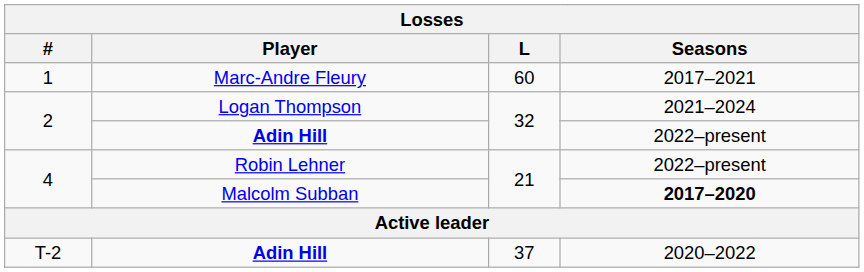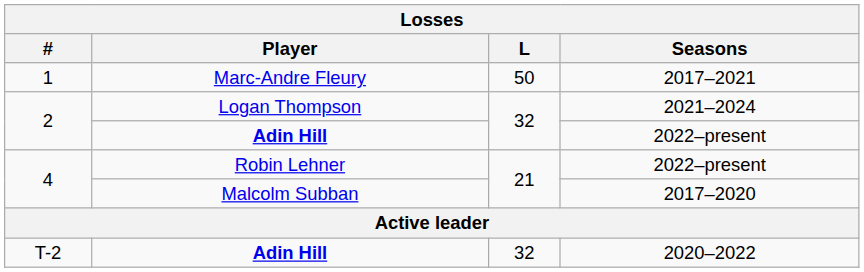Marc-Andre Fleury | L: 60 -> 50
Malcolm Subban | Seasons: bold -> normal
T-2 / Adin Hill | L: 37 -> 32
